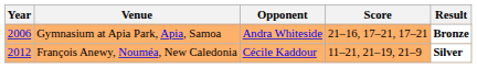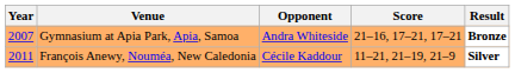Gymnasium at Apia Park, Apia, Samoa | Year: 2006 -> 2007
François Anewy, Nouméa, New Caledonia | Year: 2012 -> 2011
